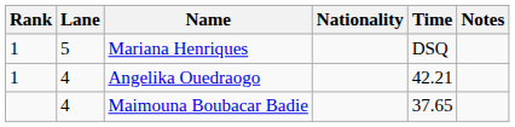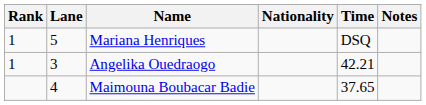Angelika Ouedraogo | Lane: 4 -> 3
